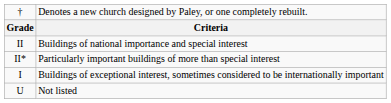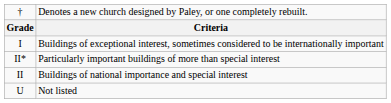rows swapped: I <-> II
